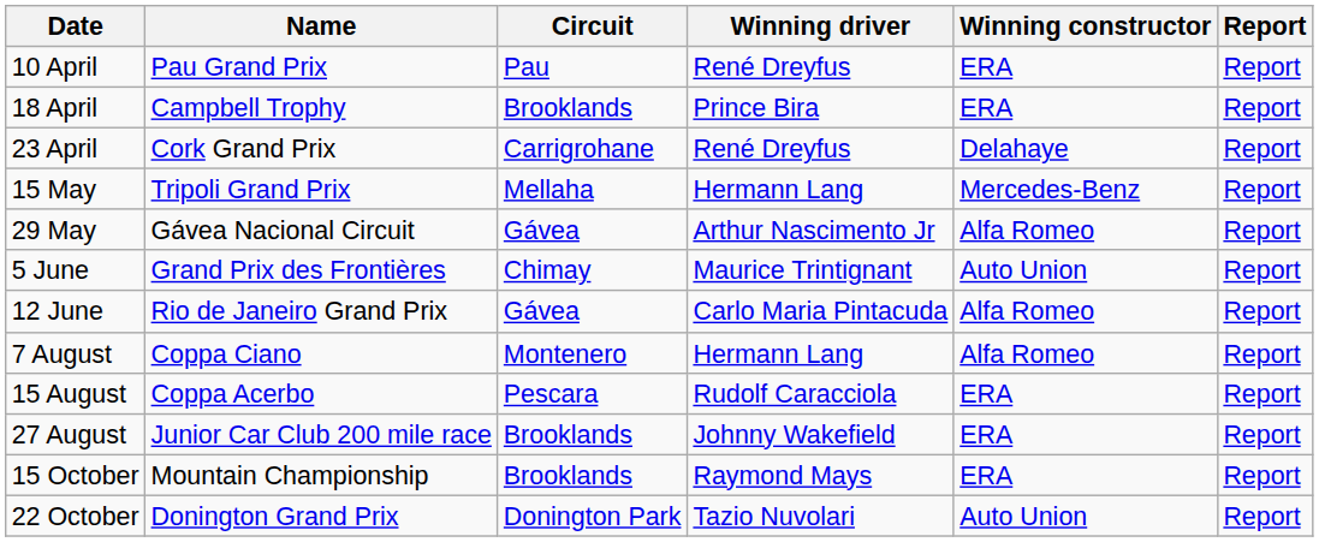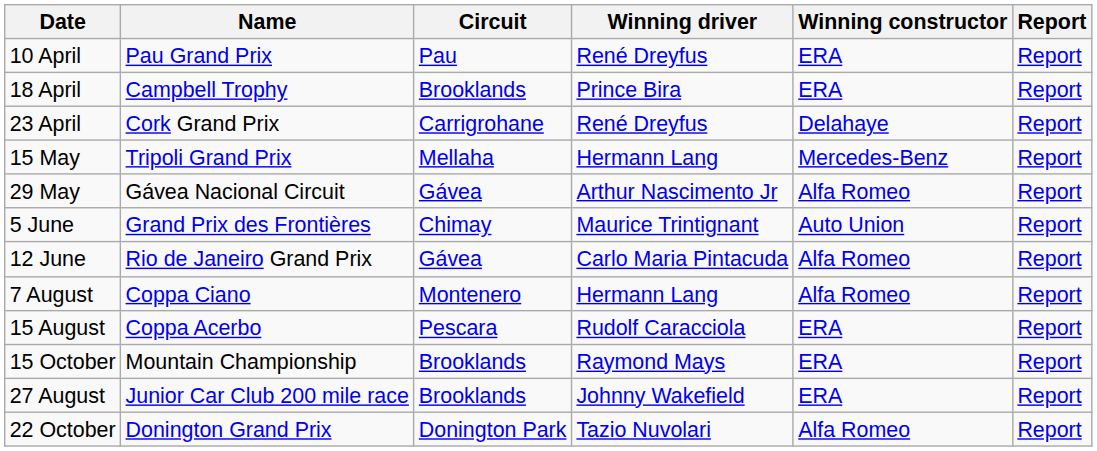rows swapped: 27 August <-> 15 October
22 October | Winning constructor: Auto Union -> Alfa Romeo
